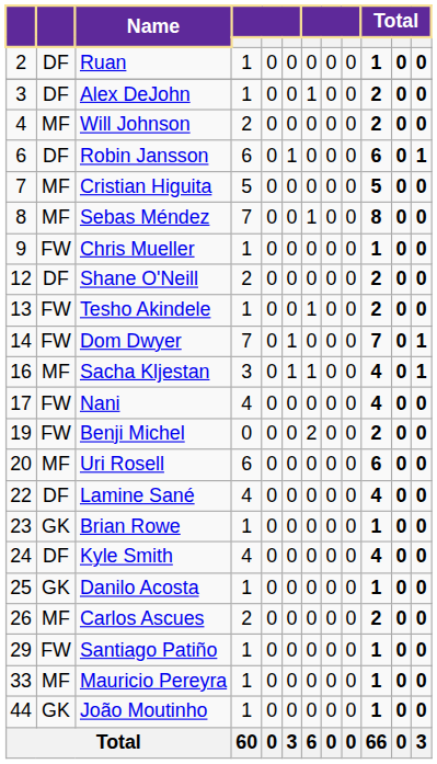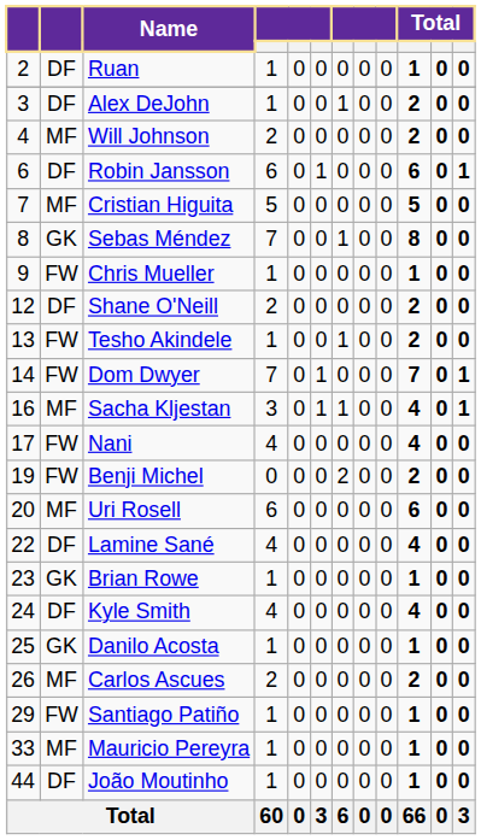Sebas Méndez | column 2: MF -> GK
João Moutinho | column 2: GK -> DF
